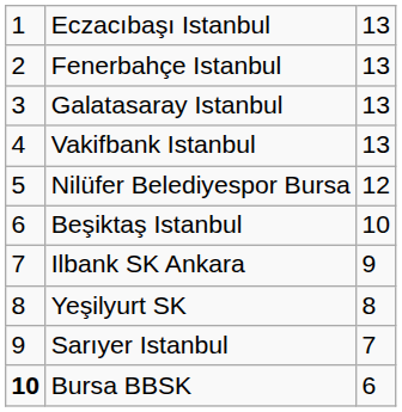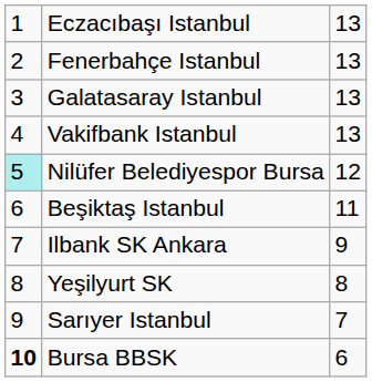Nilüfer Belediyespor Bursa | column 1: no background -> paleturquoise background
Beşiktaş Istanbul | column 3: 10 -> 11
